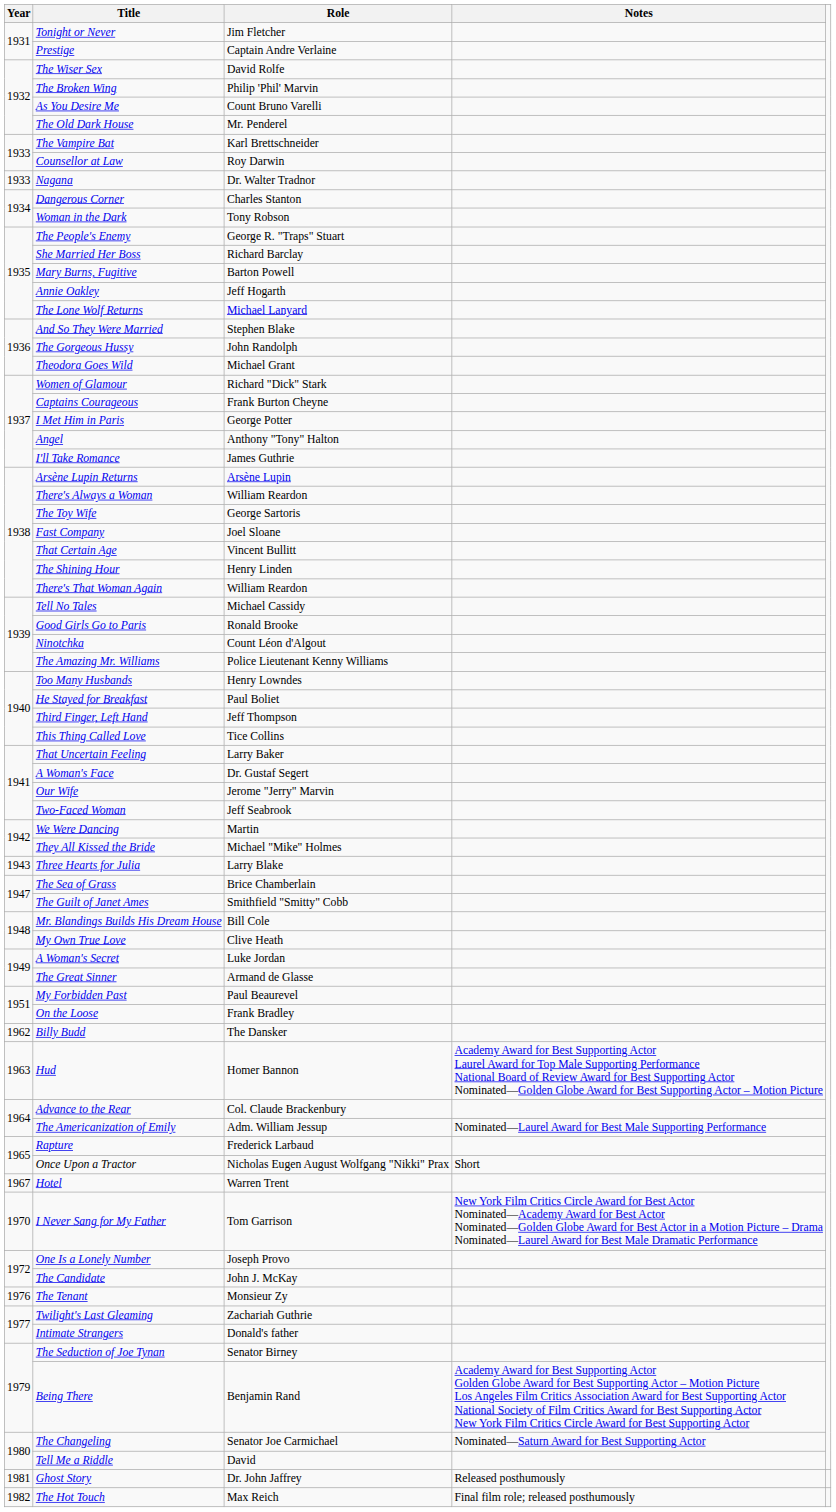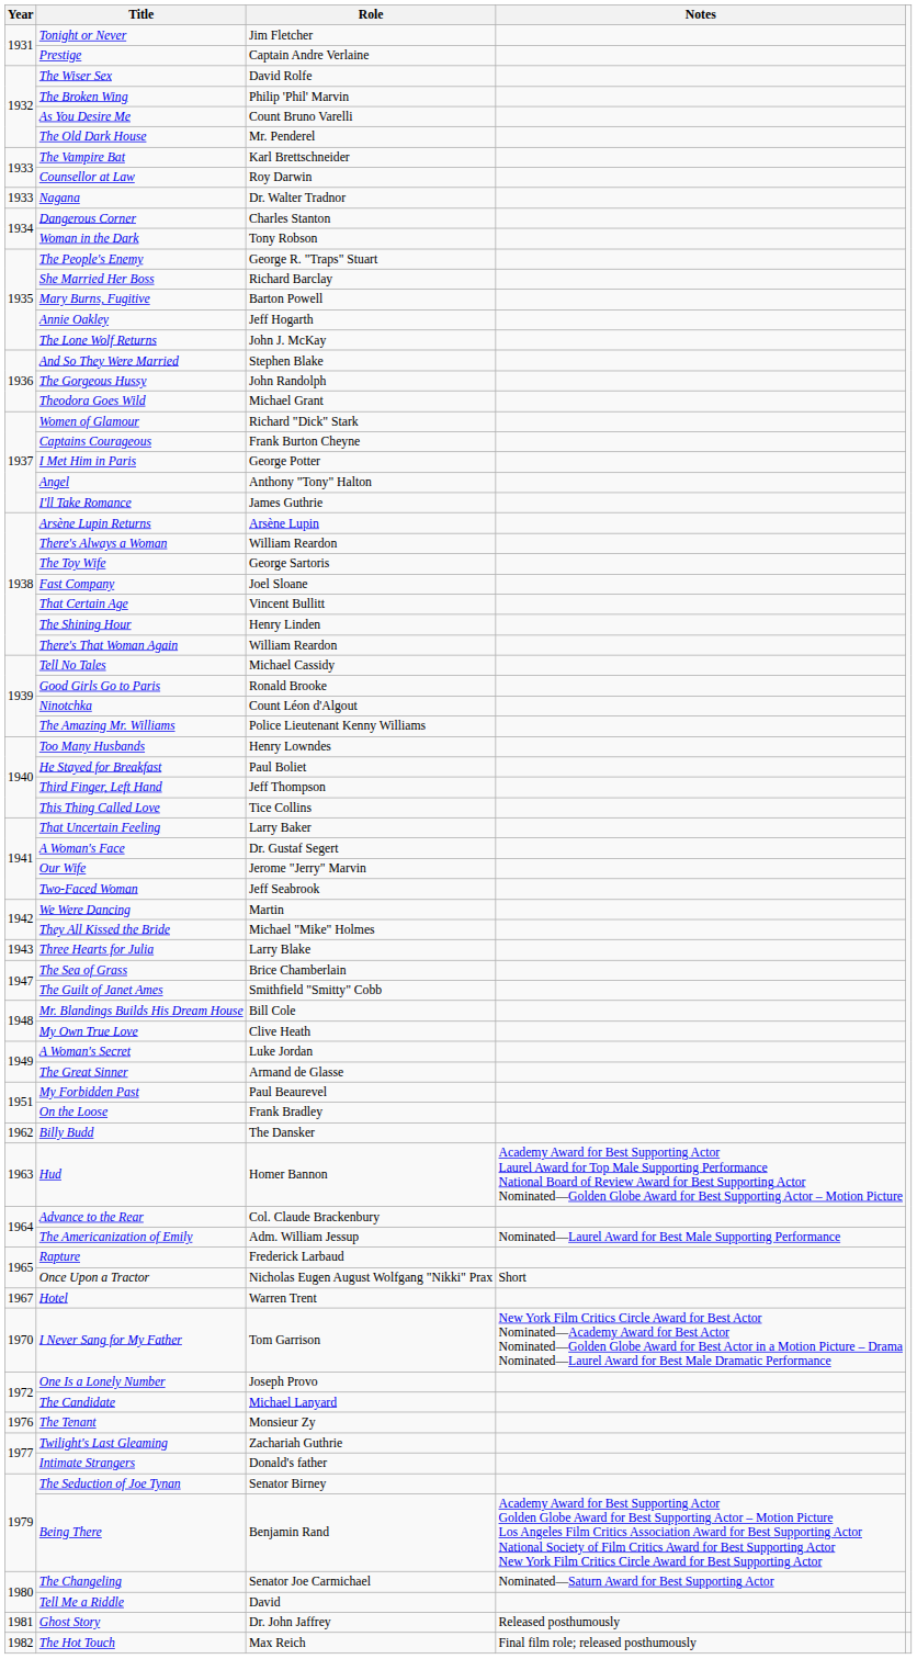The Lone Wolf Returns | Role: Michael Lanyard -> John J. McKay
The Candidate | Role: John J. McKay -> Michael Lanyard
